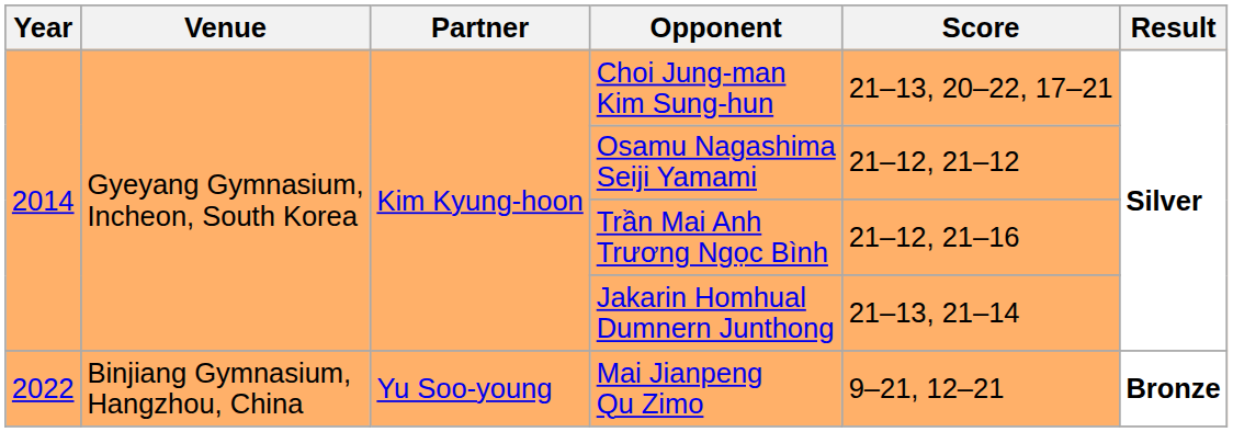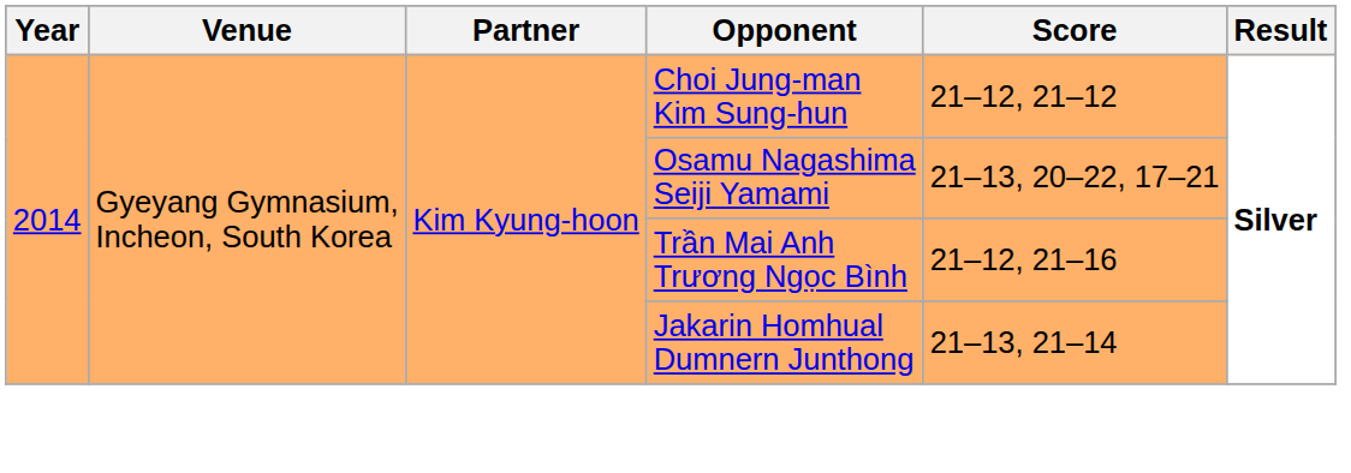Choi Jung-man Kim Sung-hun | Score: 21–13, 20–22, 17–21 -> 21–12, 21–12
Osamu Nagashima Seiji Yamami | Score: 21–12, 21–12 -> 21–13, 20–22, 17–21
- row: 2022 | Binjiang Gymnasium, Hangzhou, China | Yu Soo-young | Mai Jianpeng Qu Zimo | 9–21, 12–21 | Bronze
